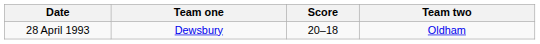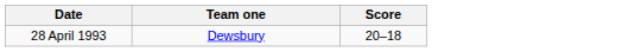- column: Team two | Oldham
